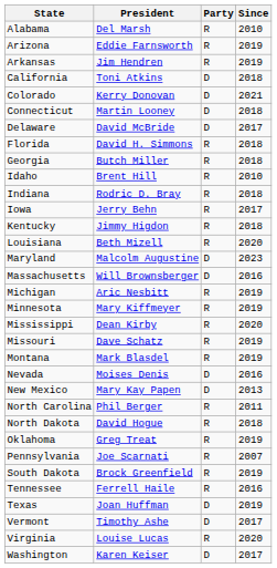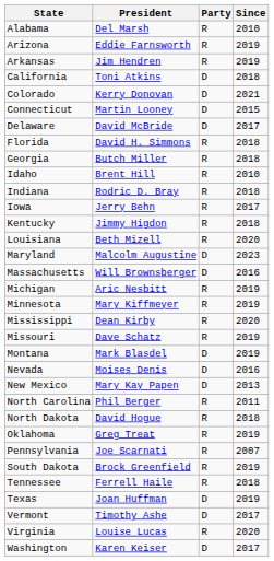Connecticut | Since: 2018 -> 2015
Montana | Party: R -> D
Tennessee | Since: 2016 -> 2018
